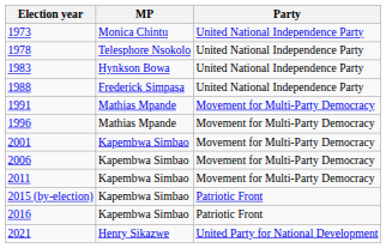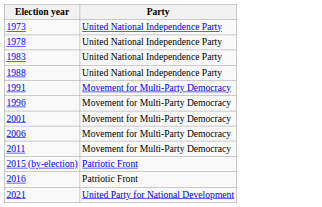- column: MP | Monica Chintu | Telesphore Nsokolo | Hynkson Bowa | Frederick Simpasa | Mathias Mpande | Mathias Mpande | Kapembwa Simbao | Kapembwa Simbao | Kapembwa Simbao | Kapembwa Simbao | Kapembwa Simbao | Henry Sikazwe
